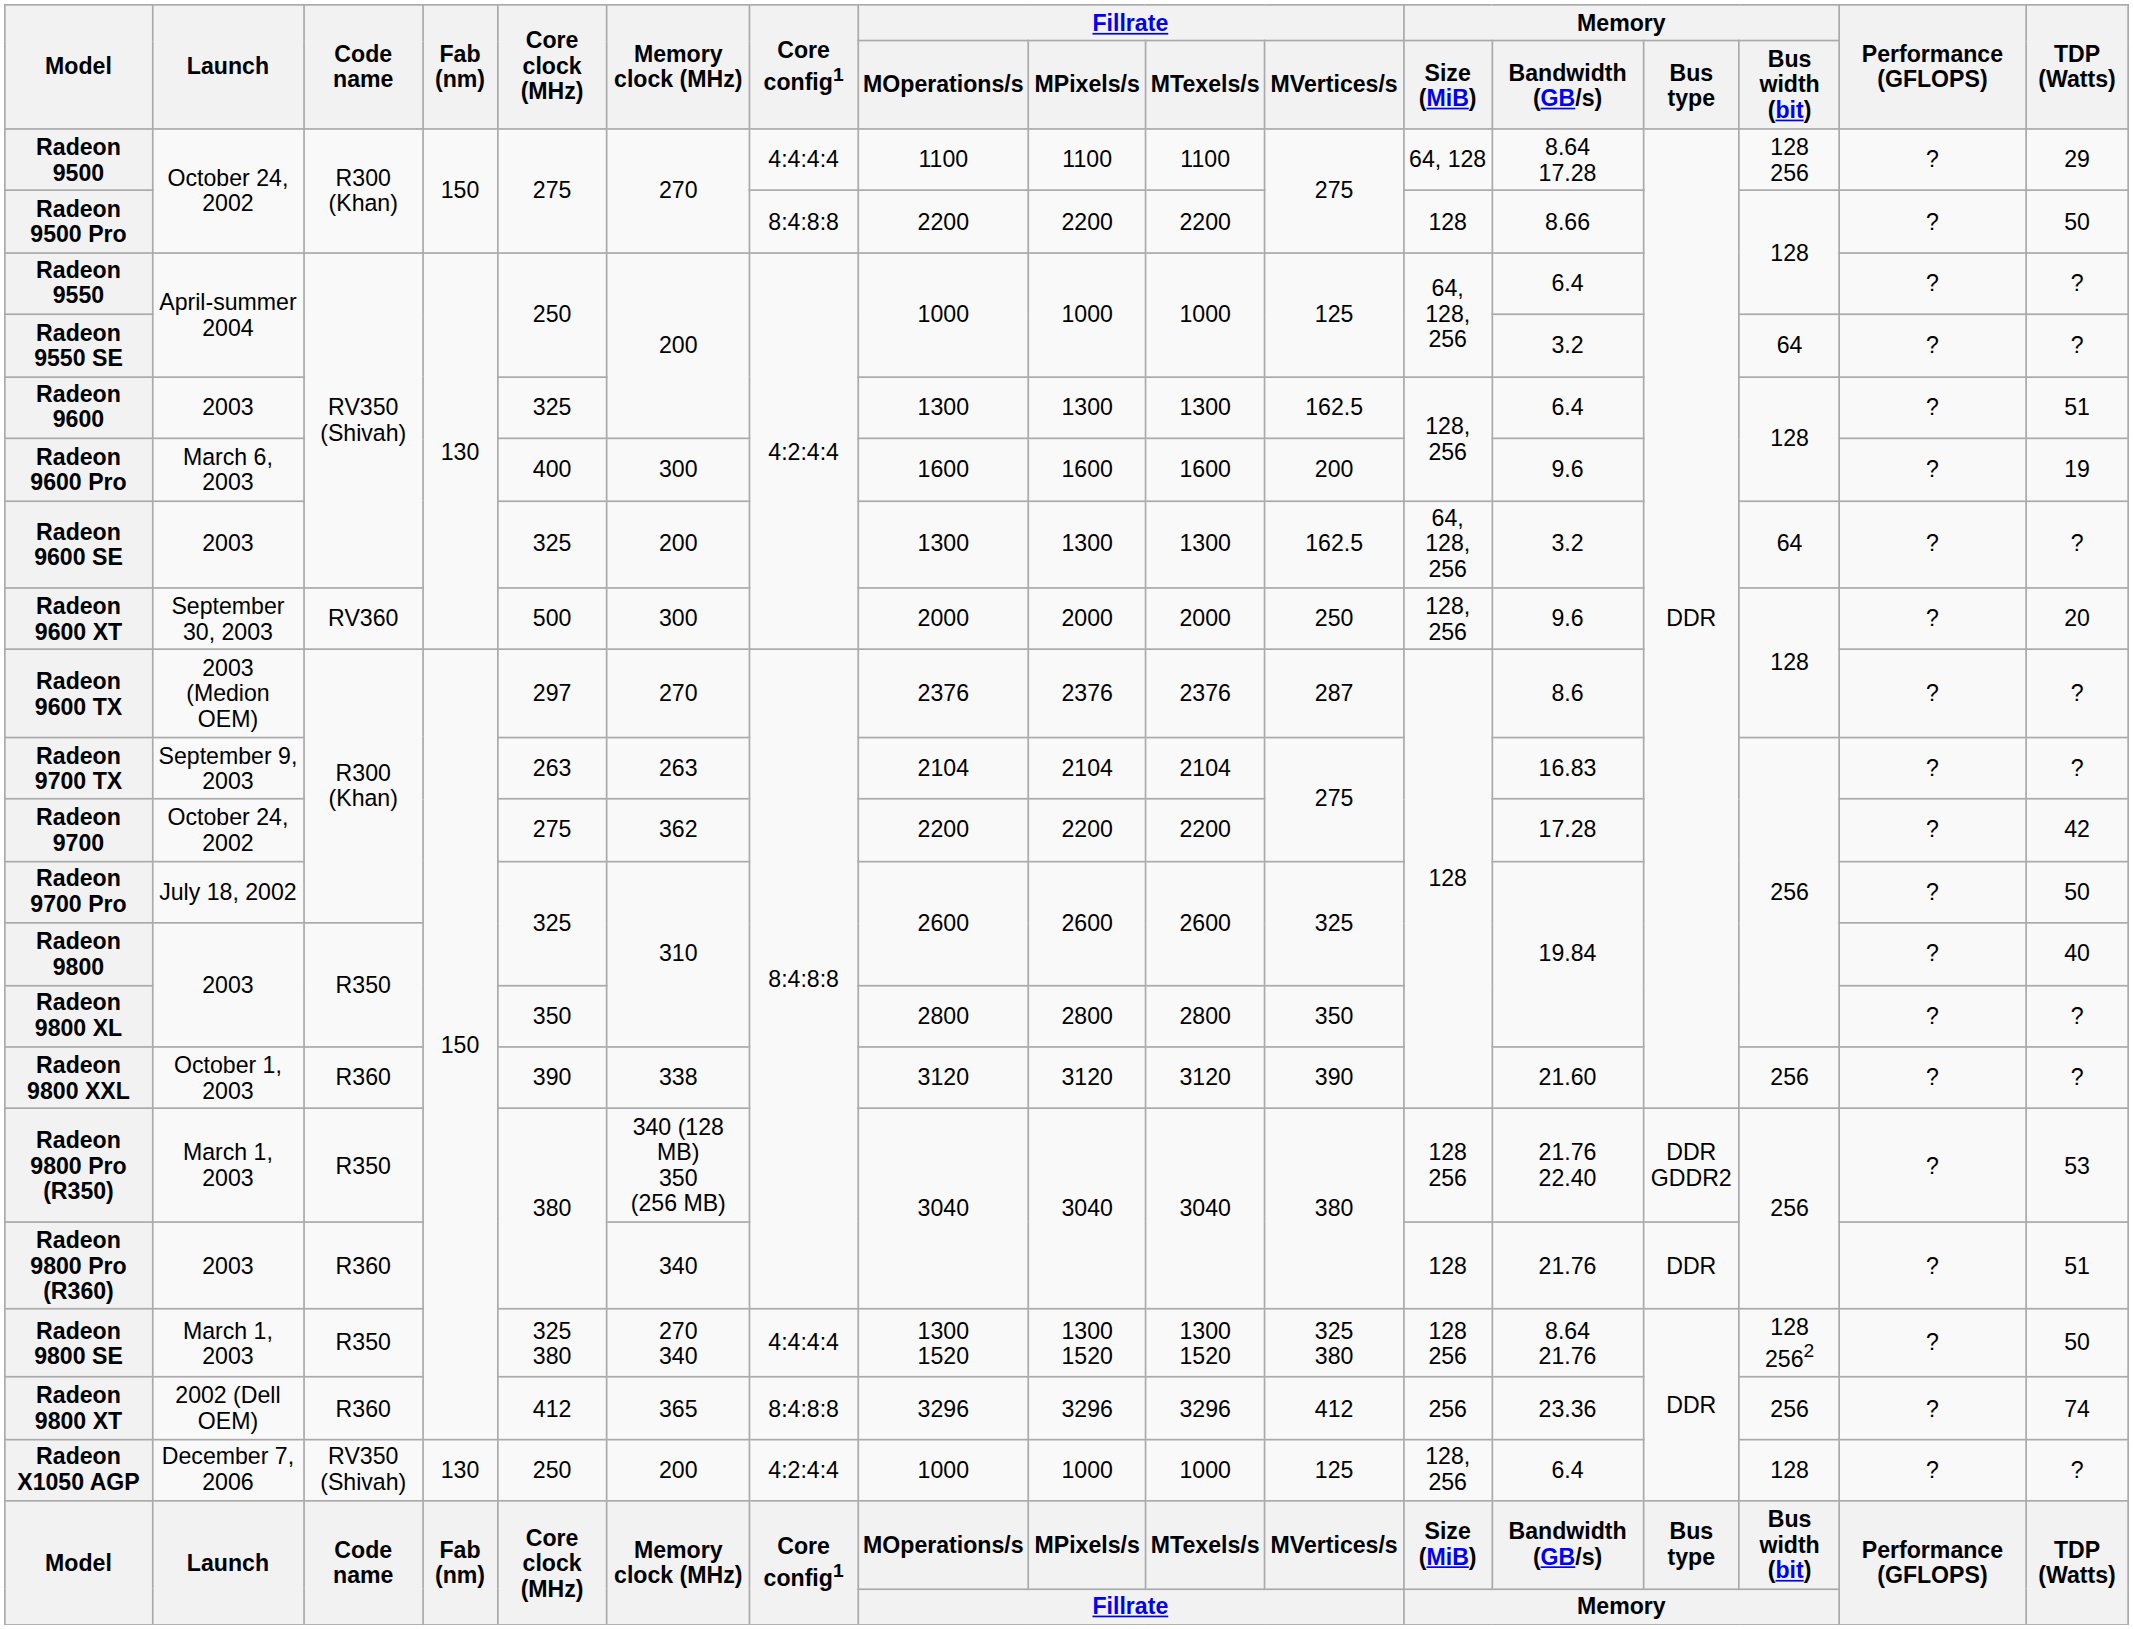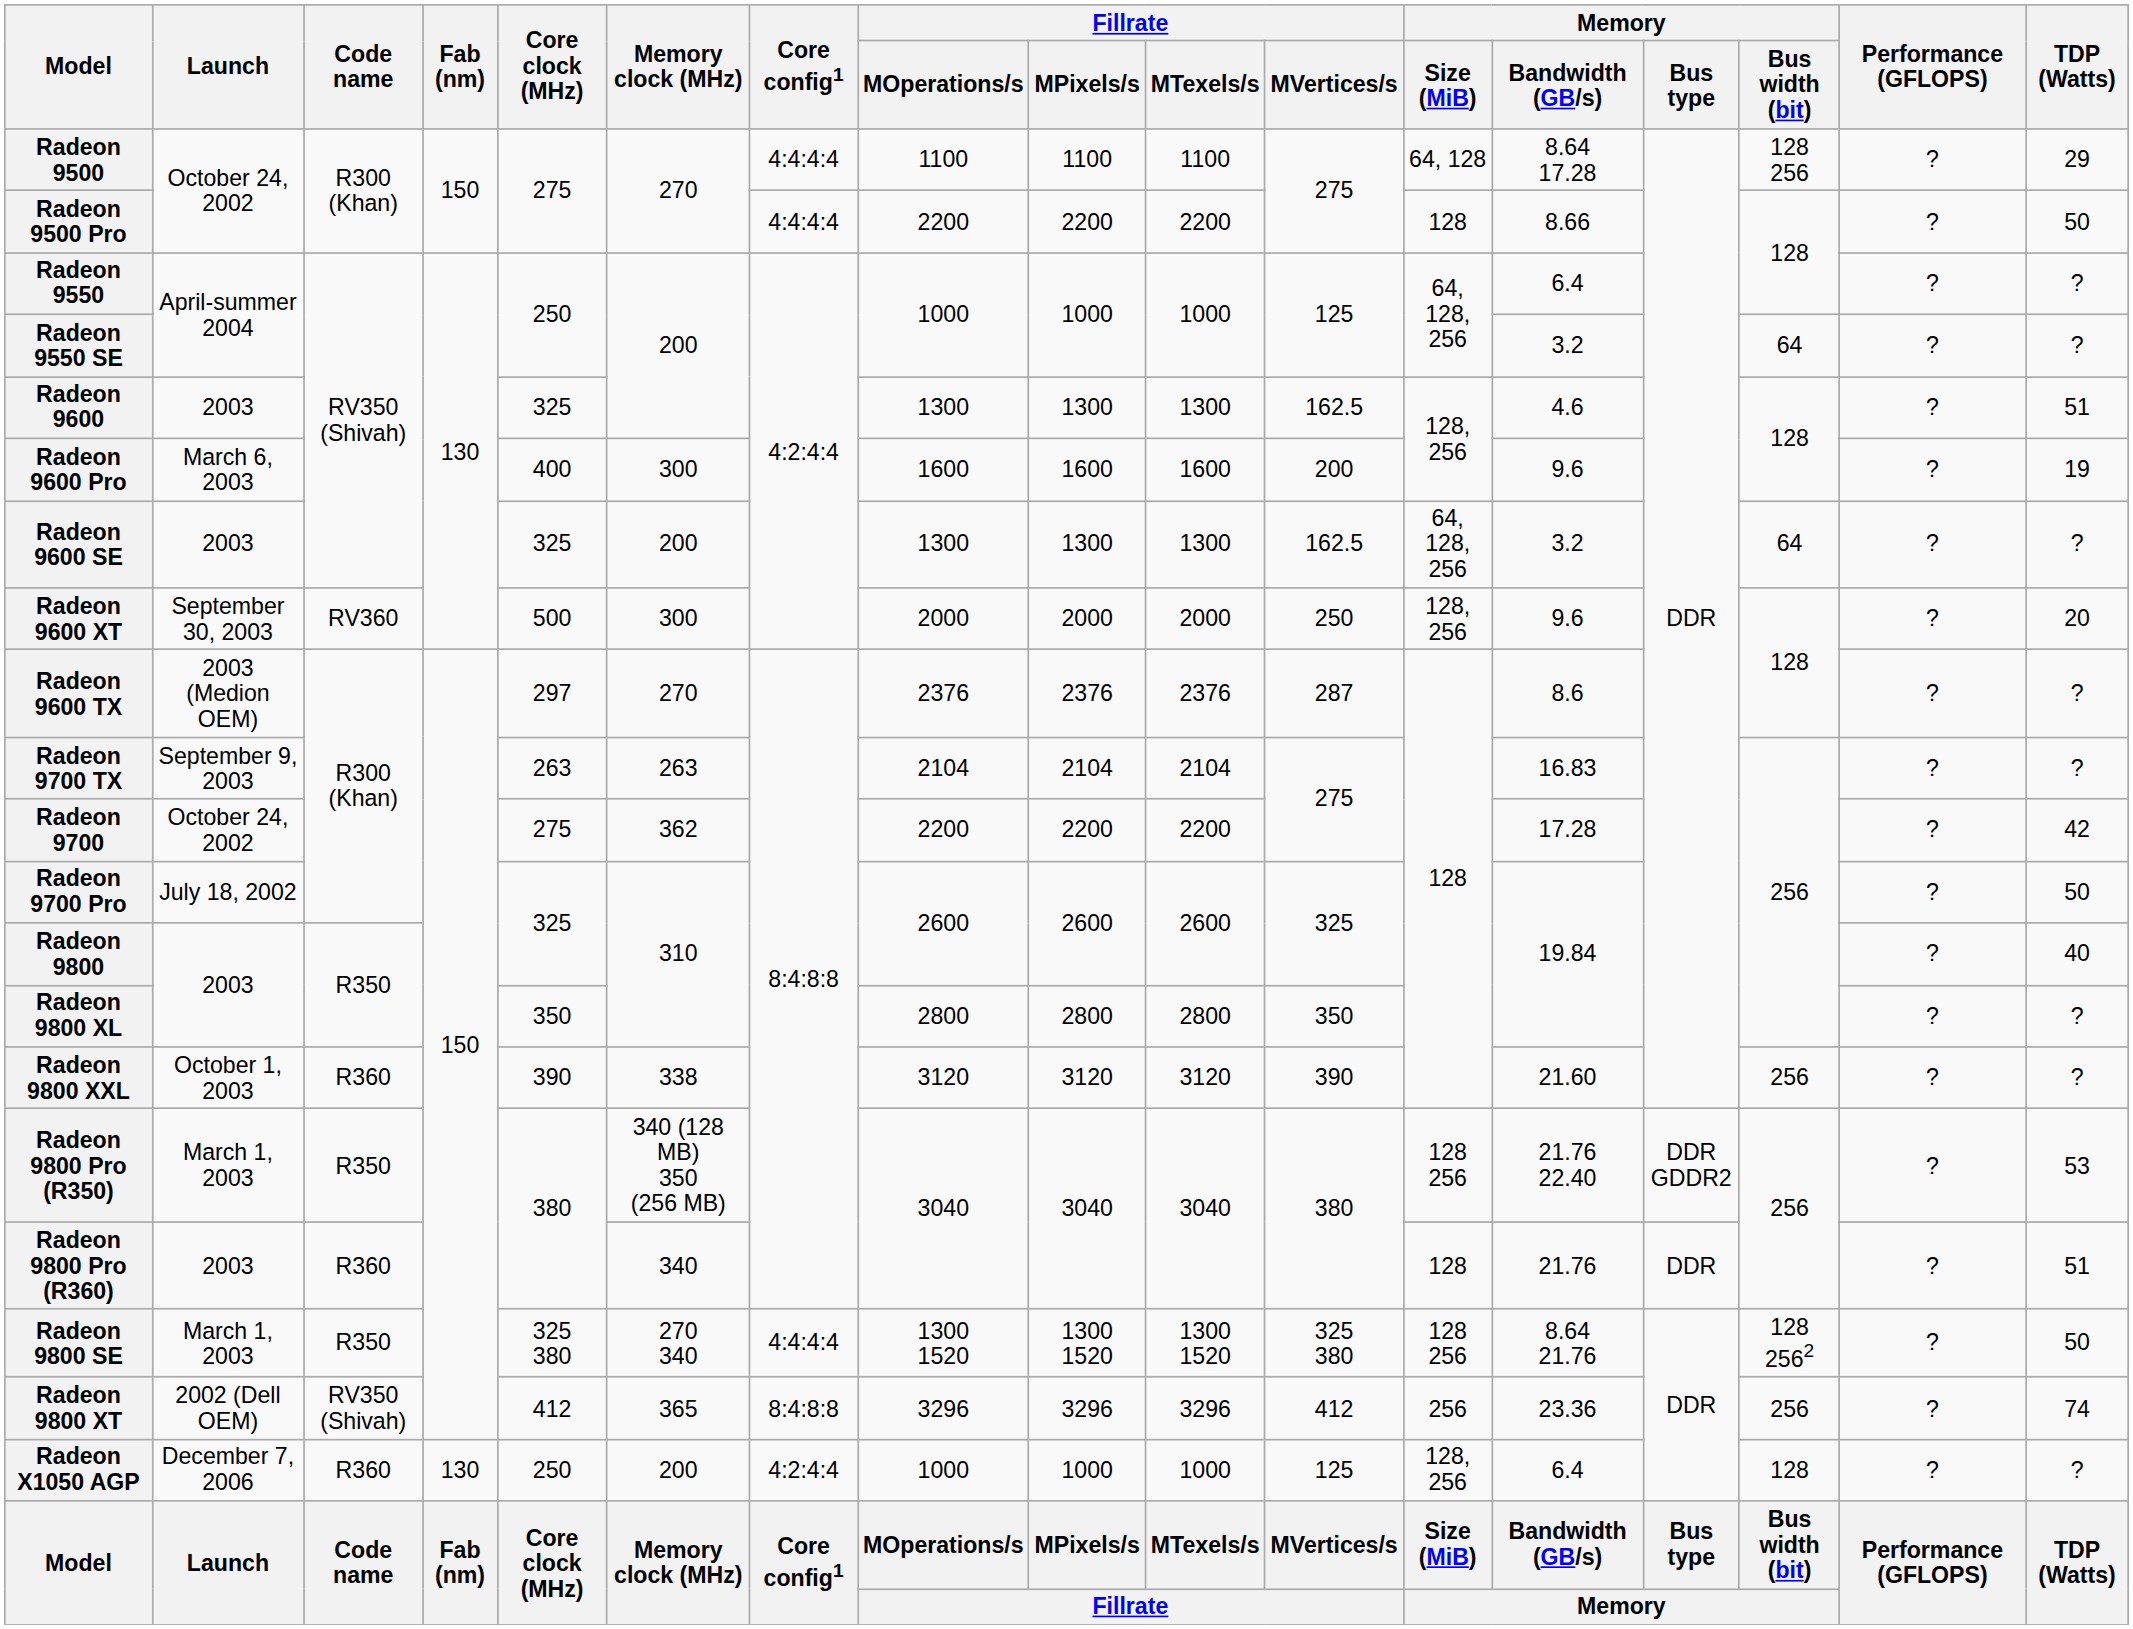Radeon 9500 Pro | Core config1: 8:4:8:8 -> 4:4:4:4
Radeon 9600 | Memory / Bandwidth (GB/s): 6.4 -> 4.6
Radeon 9800 XT | Code name: R360 -> RV350 (Shivah)
Radeon X1050 AGP | Code name: RV350 (Shivah) -> R360
